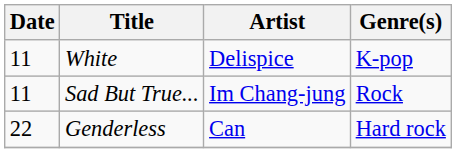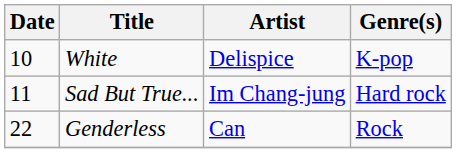White | Date: 11 -> 10
Sad But True... | Genre(s): Rock -> Hard rock
Genderless | Genre(s): Hard rock -> Rock
